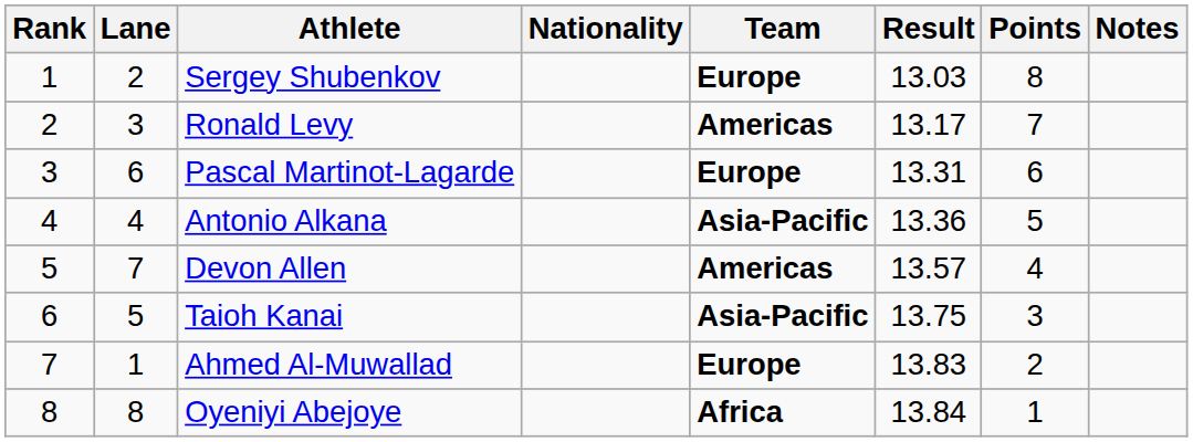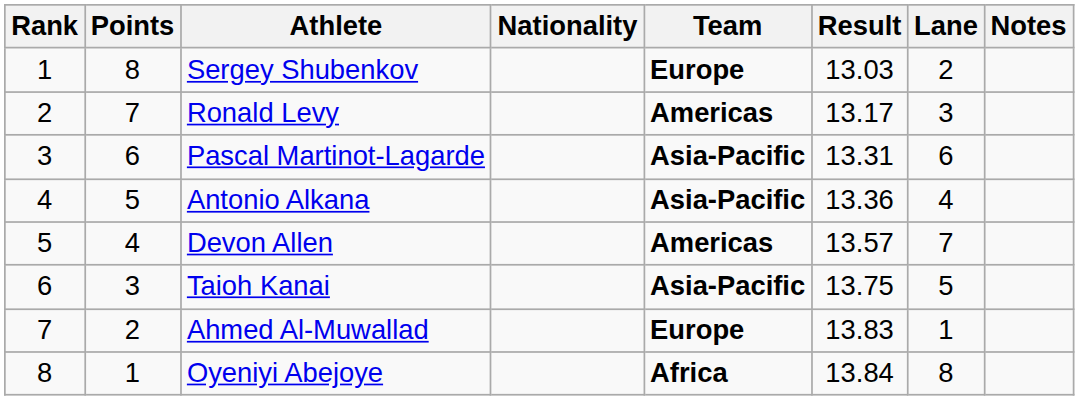columns swapped: Lane <-> Points
Pascal Martinot-Lagarde | Team: Europe -> Asia-Pacific
